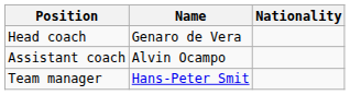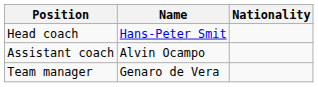Head coach | Name: Genaro de Vera -> Hans-Peter Smit
Team manager | Name: Hans-Peter Smit -> Genaro de Vera
